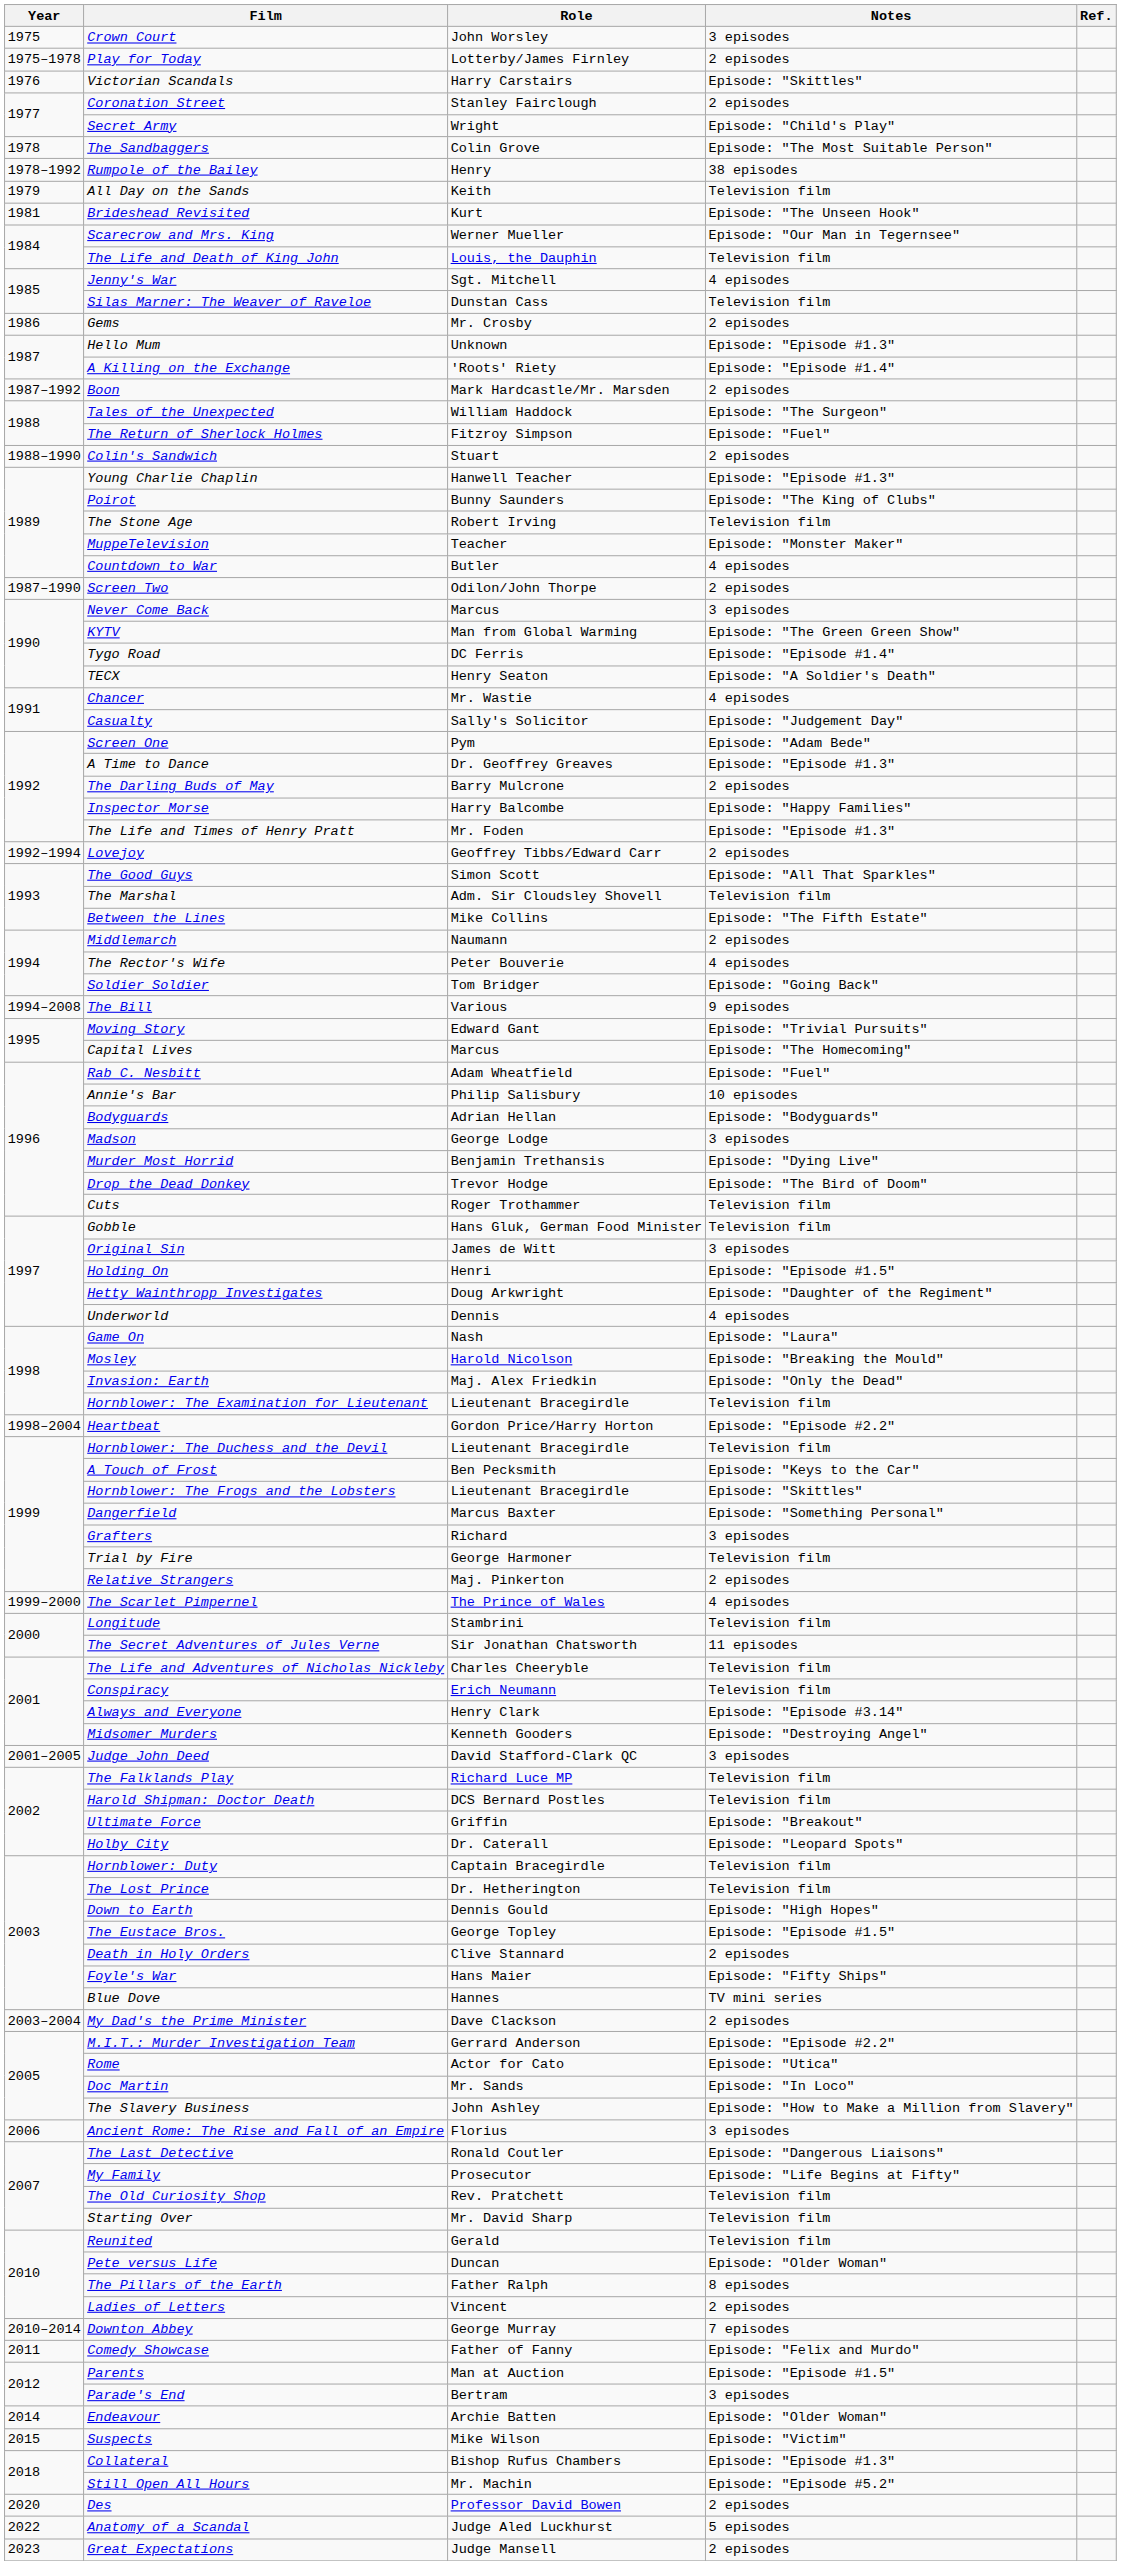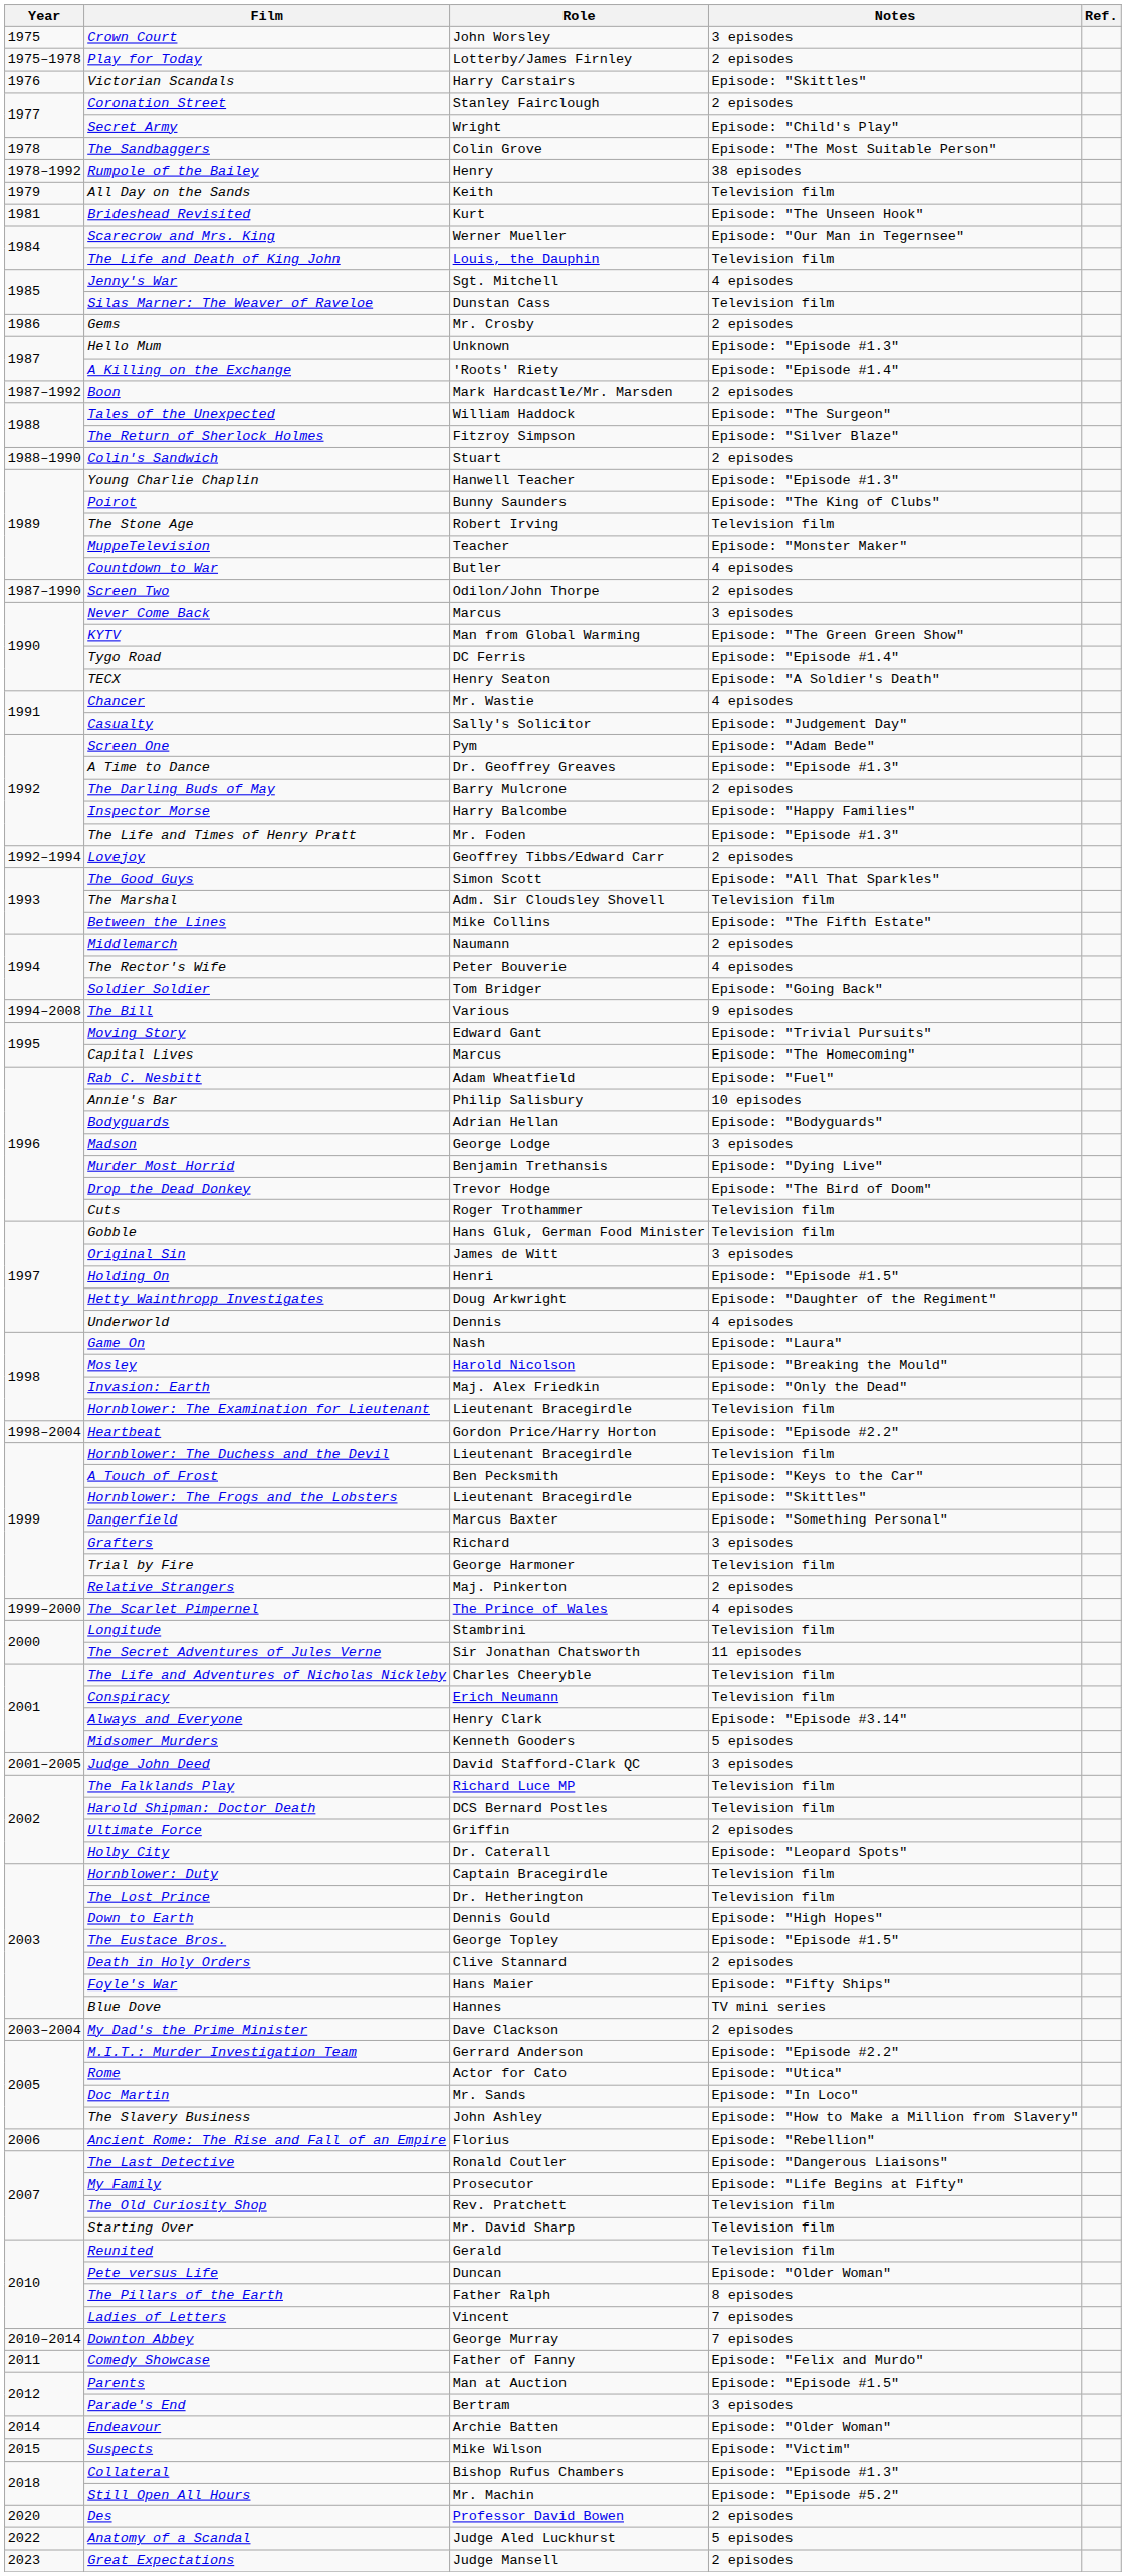The Return of Sherlock Holmes | Notes: Episode: "Fuel" -> Episode: "Silver Blaze"
Midsomer Murders | Notes: Episode: "Destroying Angel" -> 5 episodes
Ultimate Force | Notes: Episode: "Breakout" -> 2 episodes
Ancient Rome: The Rise and Fall of an Empire | Notes: 3 episodes -> Episode: "Rebellion"
Ladies of Letters | Notes: 2 episodes -> 7 episodes
